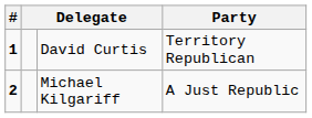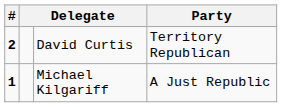David Curtis | #: 1 -> 2
Michael Kilgariff | #: 2 -> 1
